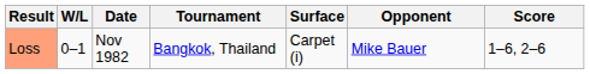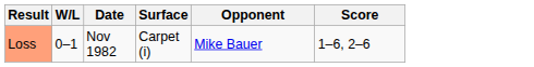- column: Tournament | Bangkok, Thailand
